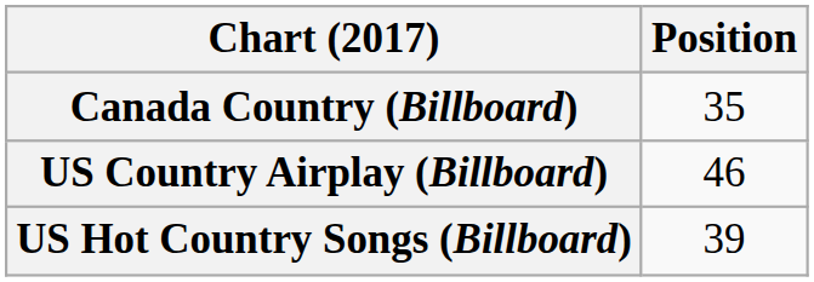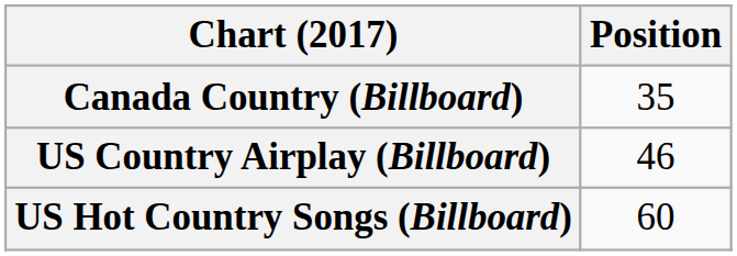US Hot Country Songs (Billboard) | Position: 39 -> 60
